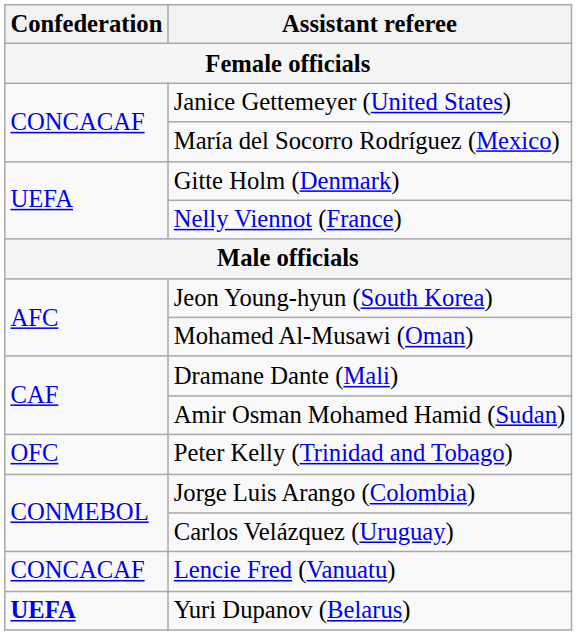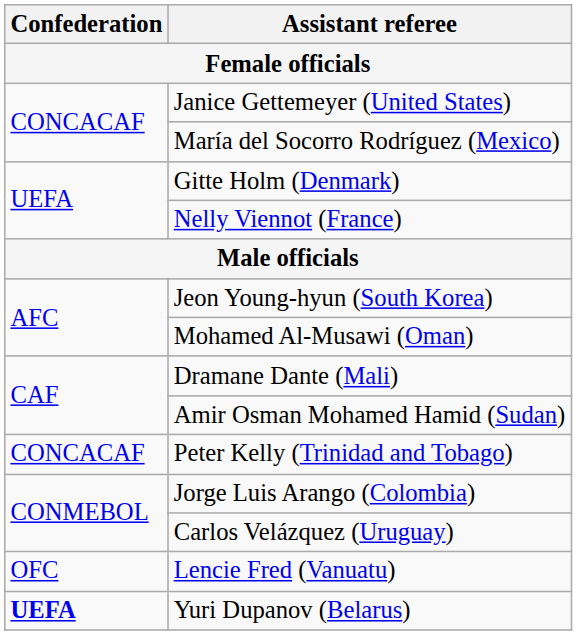Peter Kelly (Trinidad and Tobago) | Confederation: OFC -> CONCACAF
Lencie Fred (Vanuatu) | Confederation: CONCACAF -> OFC
